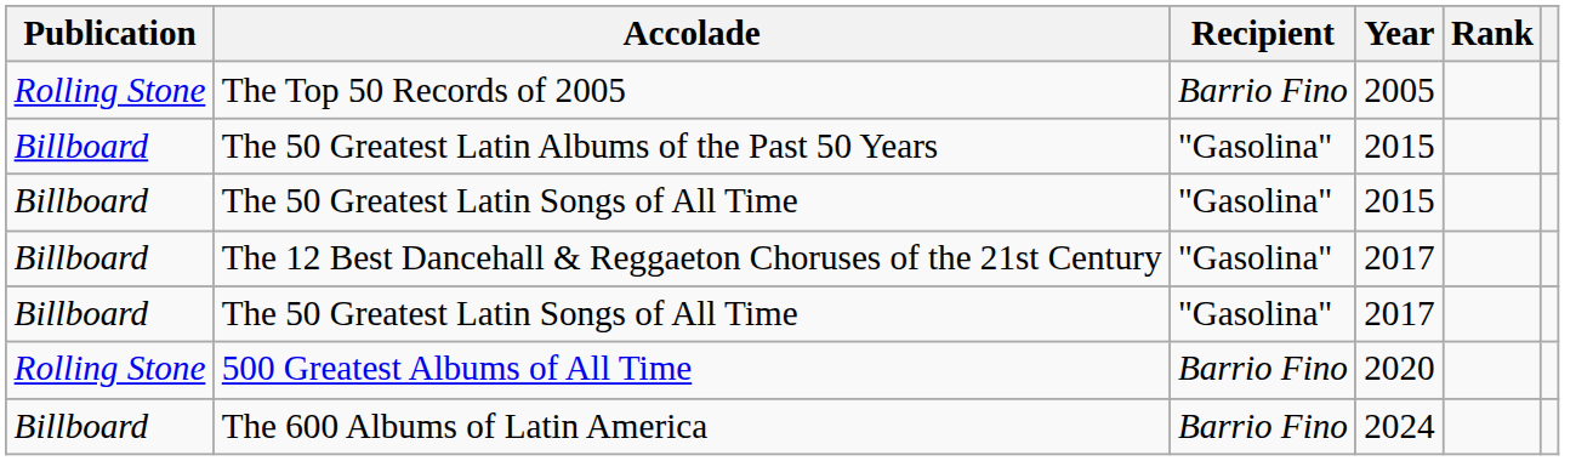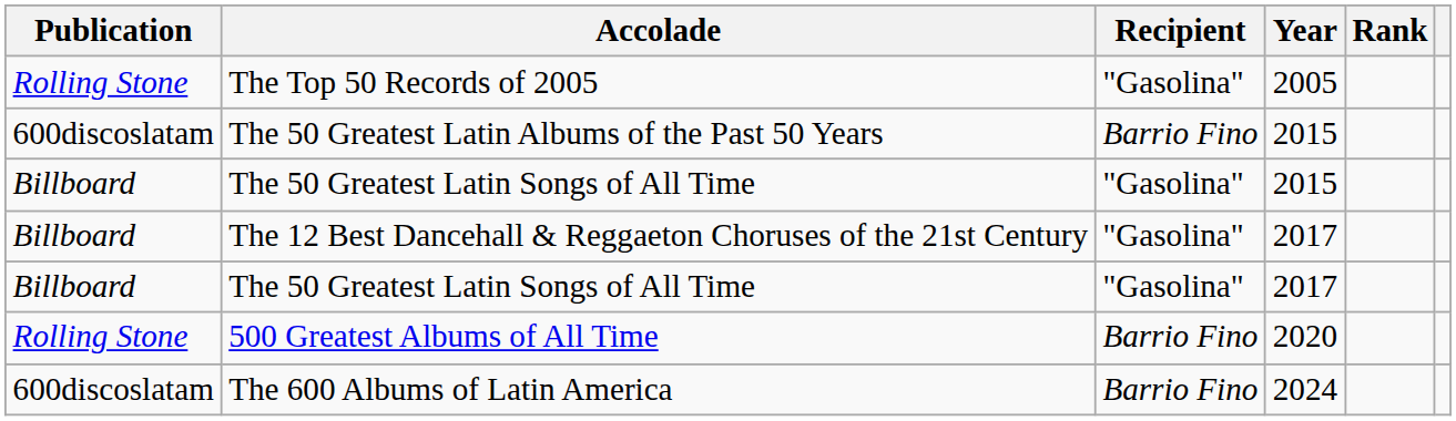The Top 50 Records of 2005 | Recipient: Barrio Fino -> "Gasolina"
The 50 Greatest Latin Albums of the Past 50 Years | Publication: Billboard -> 600discoslatam
The 50 Greatest Latin Albums of the Past 50 Years | Recipient: "Gasolina" -> Barrio Fino
The 600 Albums of Latin America | Publication: Billboard -> 600discoslatam
